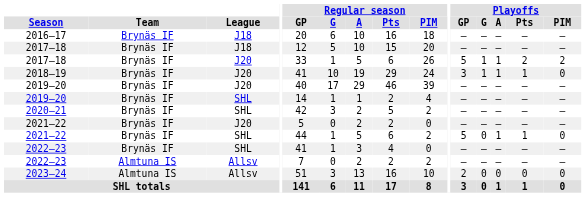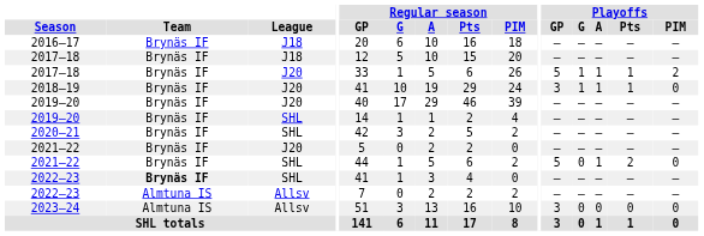2017–18 / J20 | Playoffs / Pts: 2 -> 1
2021–22 / SHL | Playoffs / Pts: 1 -> 2
2022–23 / SHL | Team: normal -> bold
2023–24 | Playoffs / GP: 2 -> 3
